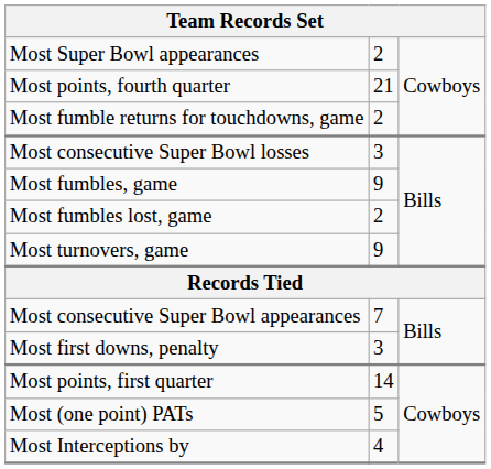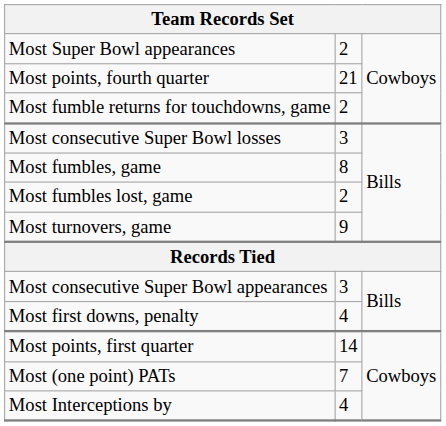Most fumbles, game | column 2: 9 -> 8
Most consecutive Super Bowl appearances | column 2: 7 -> 3
Most first downs, penalty | column 2: 3 -> 4
Most (one point) PATs | column 2: 5 -> 7
